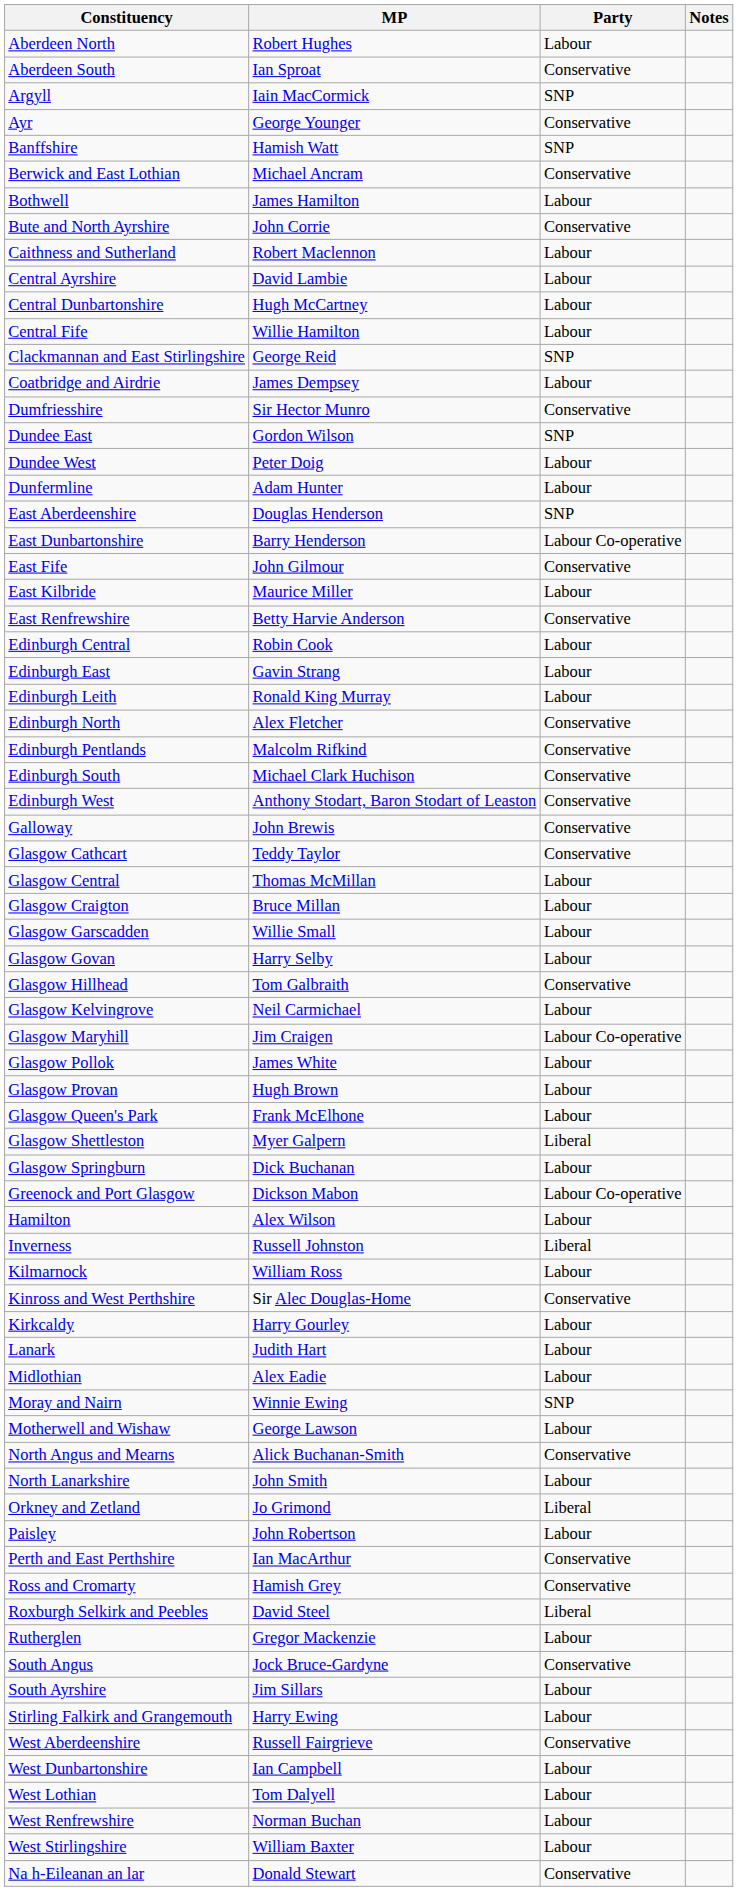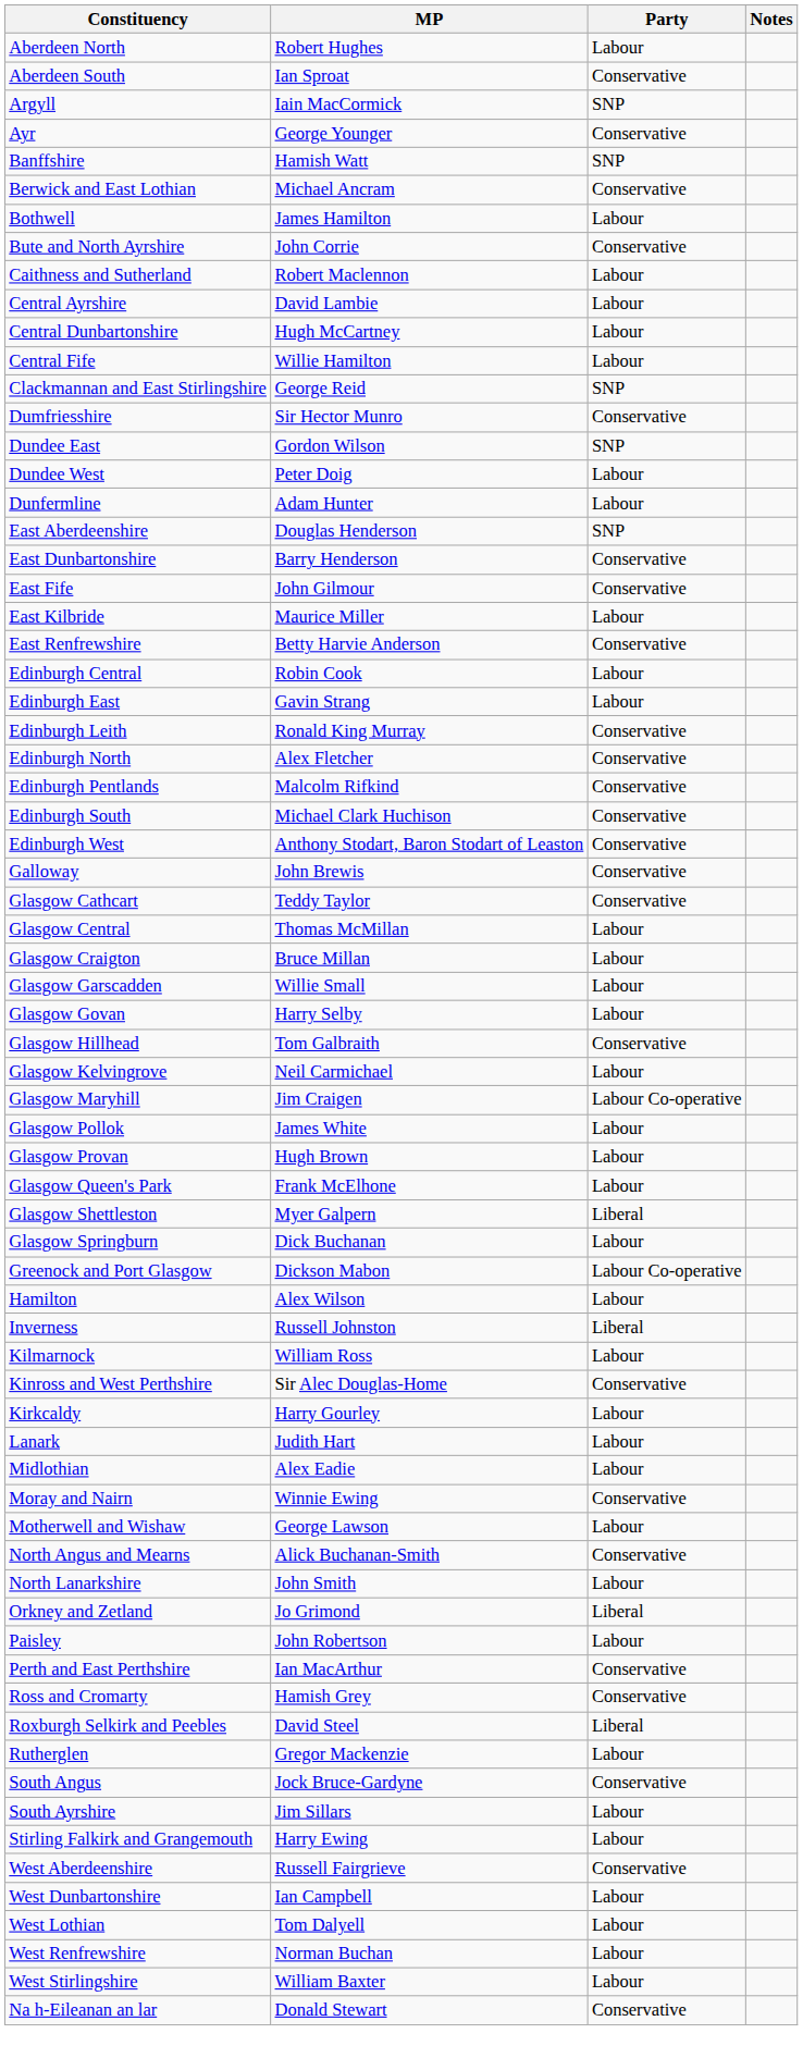- row: Coatbridge and Airdrie | James Dempsey | Labour
East Dunbartonshire | Party: Labour Co-operative -> Conservative
Edinburgh Leith | Party: Labour -> Conservative
Moray and Nairn | Party: SNP -> Conservative
